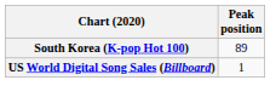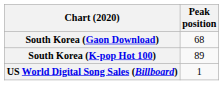+ row: South Korea (Gaon Download) | 68
